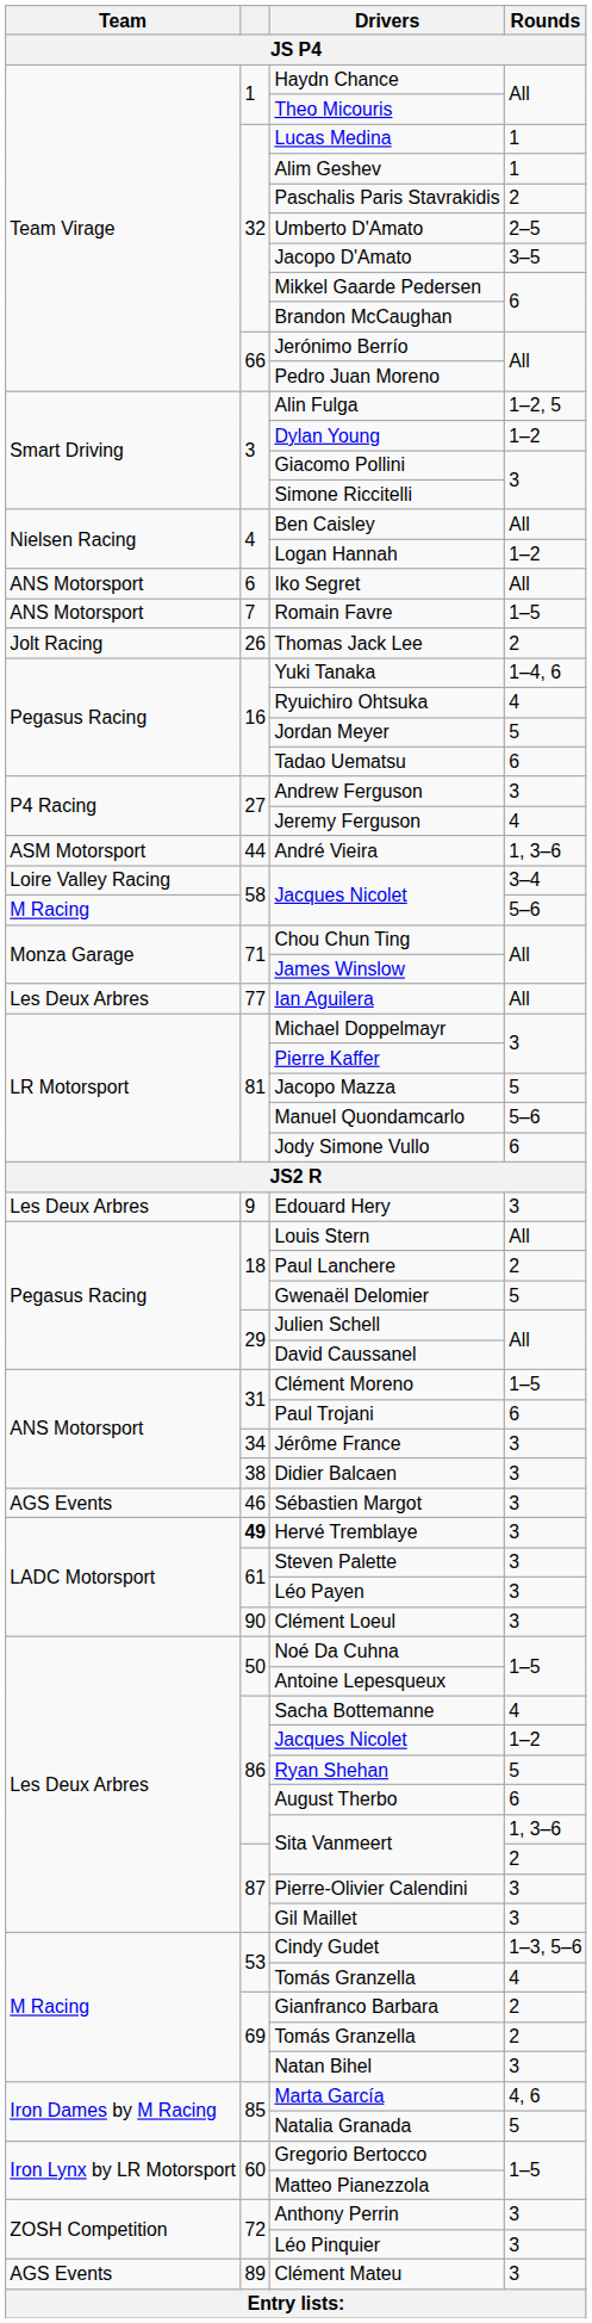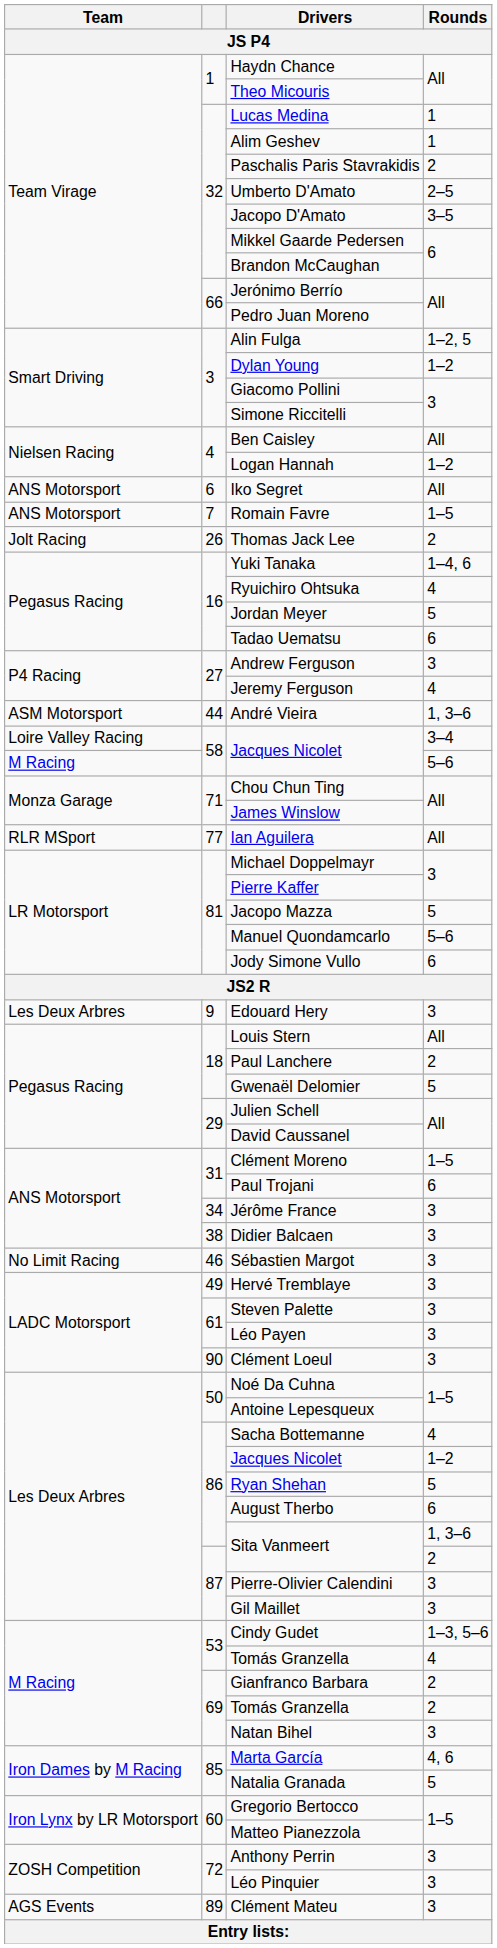Ian Aguilera | Team: Les Deux Arbres -> RLR MSport
Sébastien Margot | Team: AGS Events -> No Limit Racing
Hervé Tremblaye | column 2: bold -> normal
